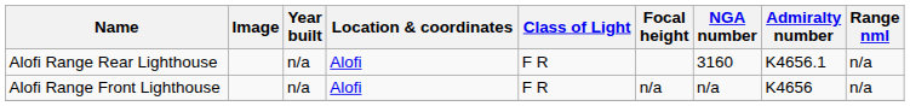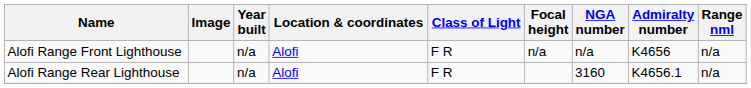rows swapped: Alofi Range Front Lighthouse <-> Alofi Range Rear Lighthouse
